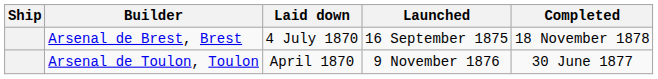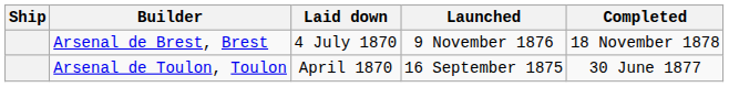Arsenal de Brest, Brest | Launched: 16 September 1875 -> 9 November 1876
Arsenal de Toulon, Toulon | Launched: 9 November 1876 -> 16 September 1875
